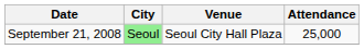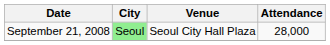September 21, 2008 | Attendance: 25,000 -> 28,000
